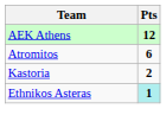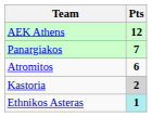+ row: Panargiakos | 7
Kastoria | Pts: no background -> lightgrey background
